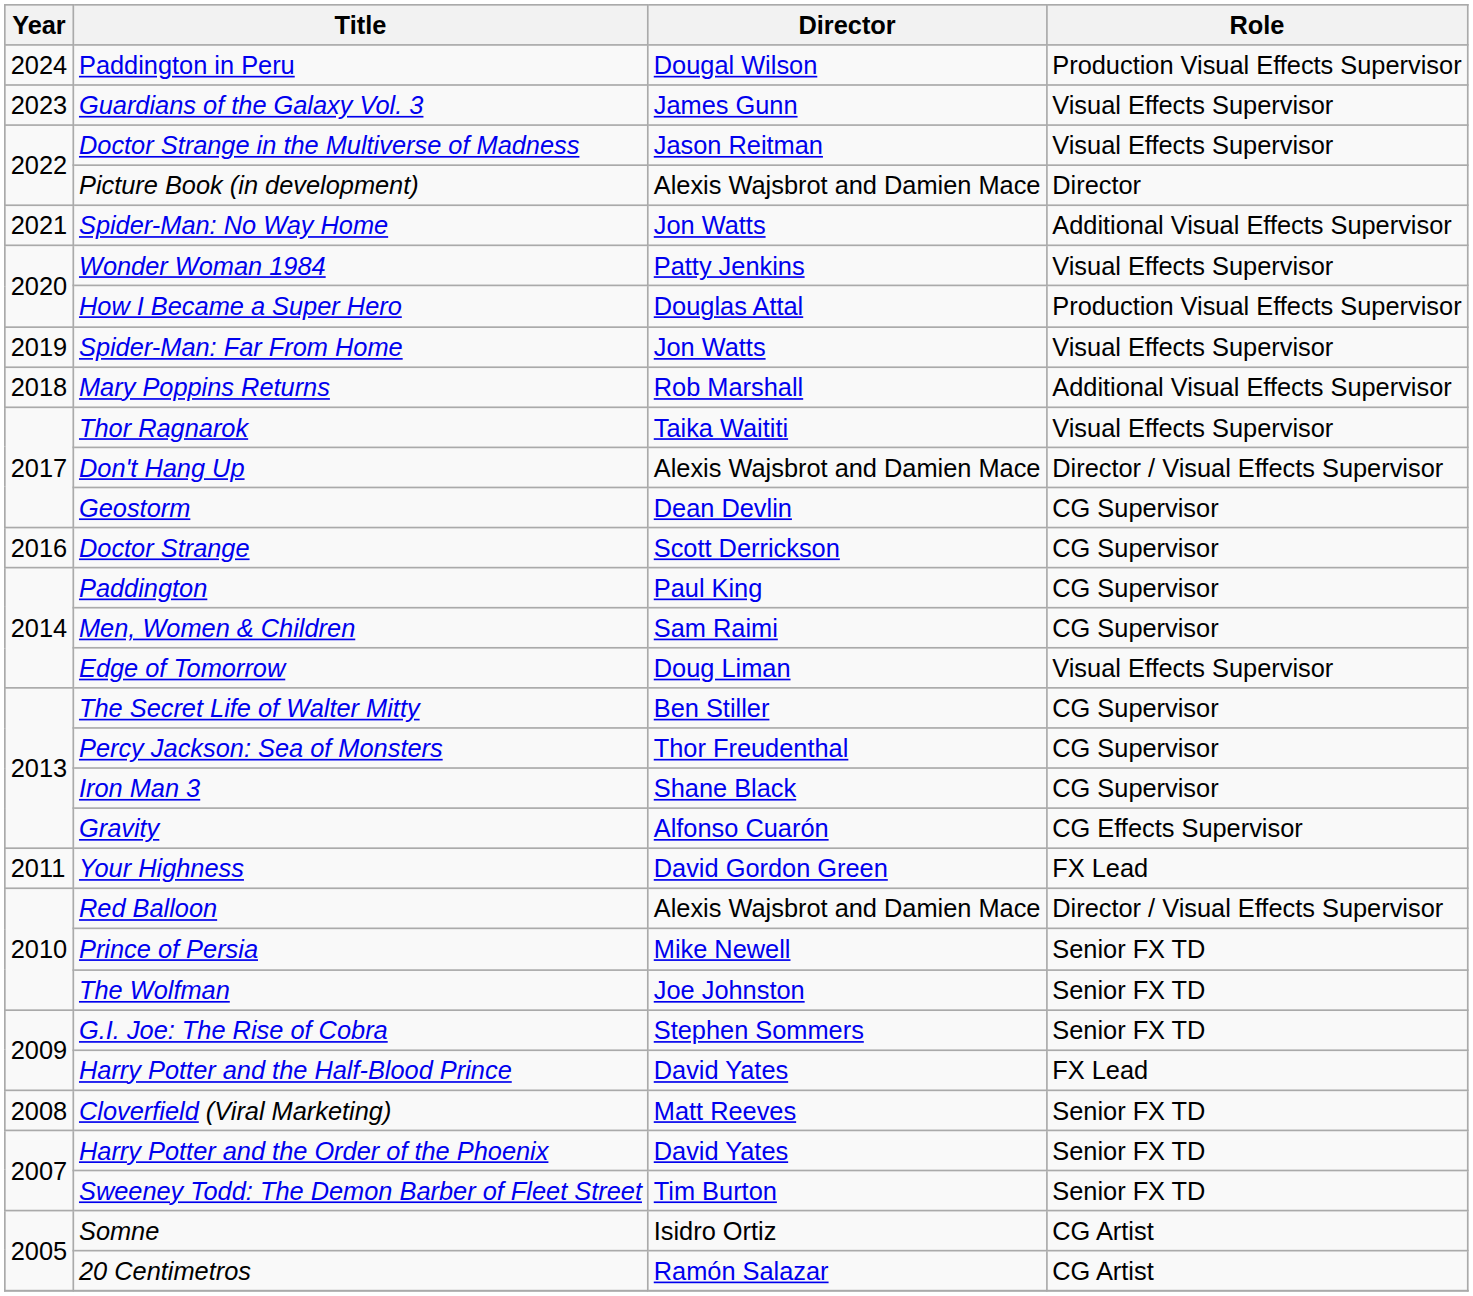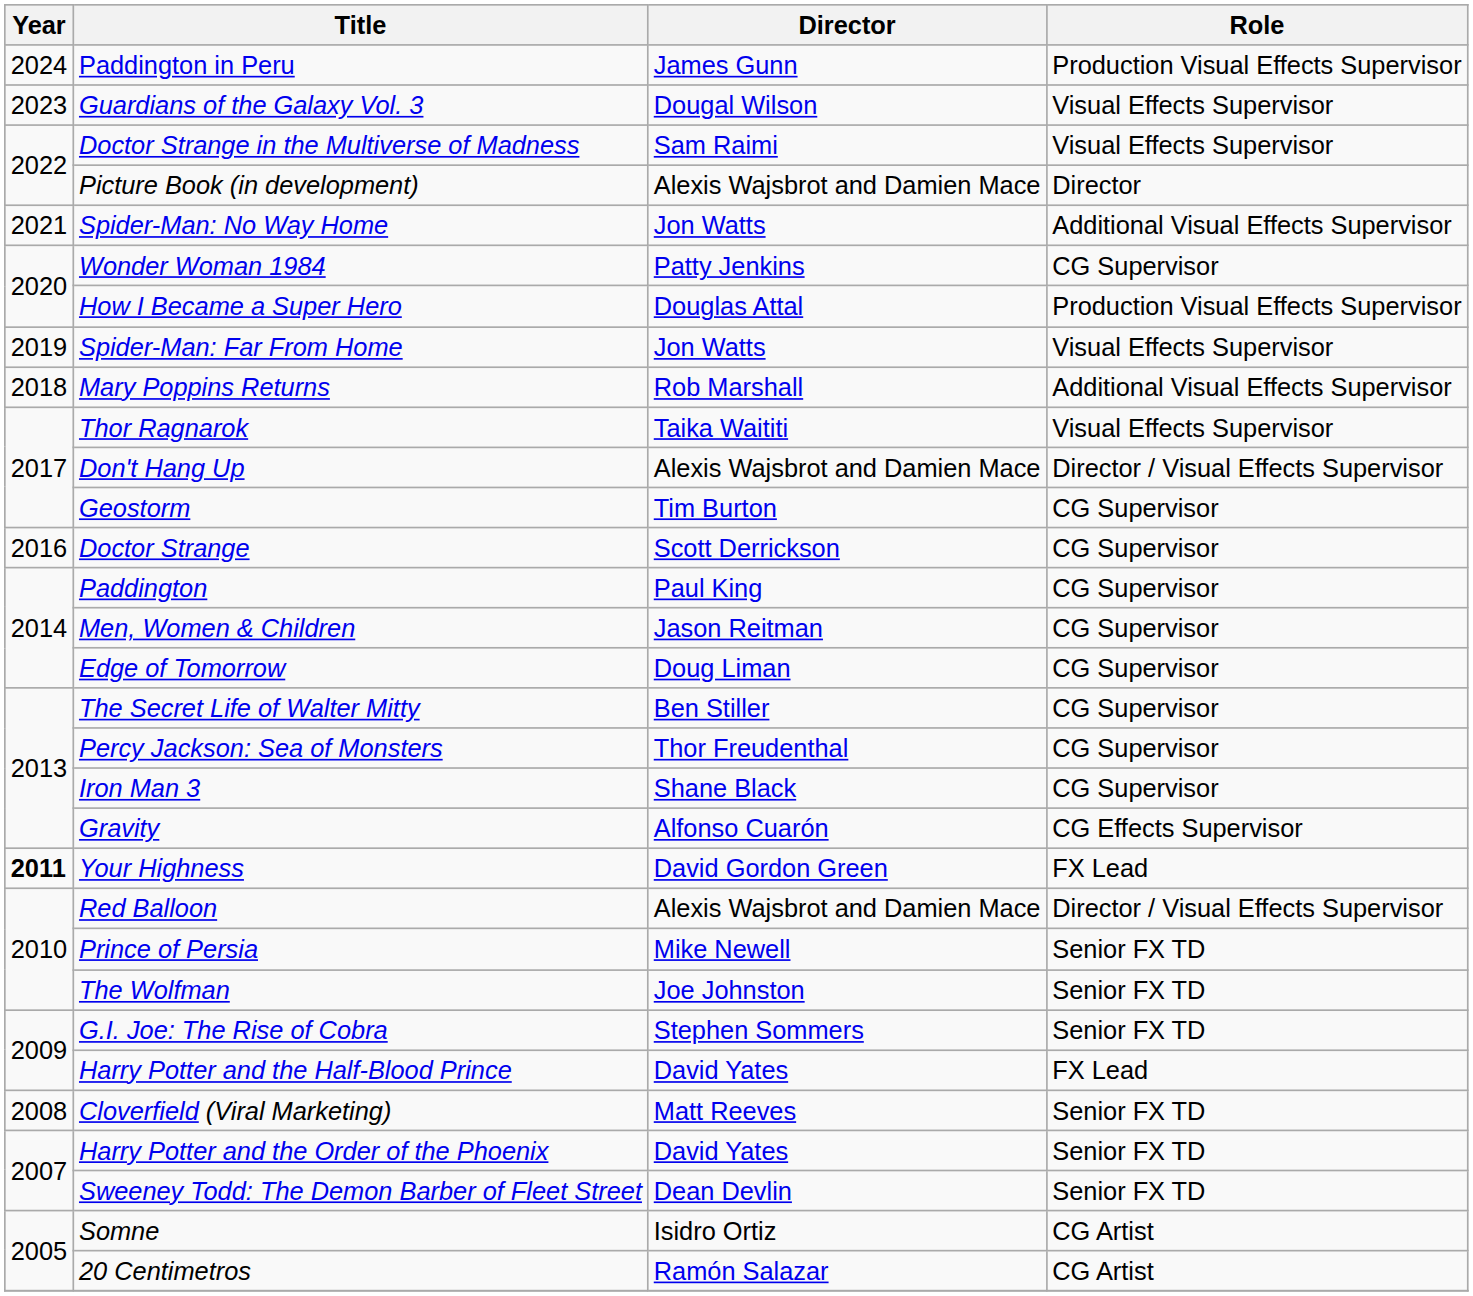Paddington in Peru | Director: Dougal Wilson -> James Gunn
Guardians of the Galaxy Vol. 3 | Director: James Gunn -> Dougal Wilson
Doctor Strange in the Multiverse of Madness | Director: Jason Reitman -> Sam Raimi
Wonder Woman 1984 | Role: Visual Effects Supervisor -> CG Supervisor
Geostorm | Director: Dean Devlin -> Tim Burton
Men, Women & Children | Director: Sam Raimi -> Jason Reitman
Edge of Tomorrow | Role: Visual Effects Supervisor -> CG Supervisor
Your Highness | Year: normal -> bold
Sweeney Todd: The Demon Barber of Fleet Street | Director: Tim Burton -> Dean Devlin
